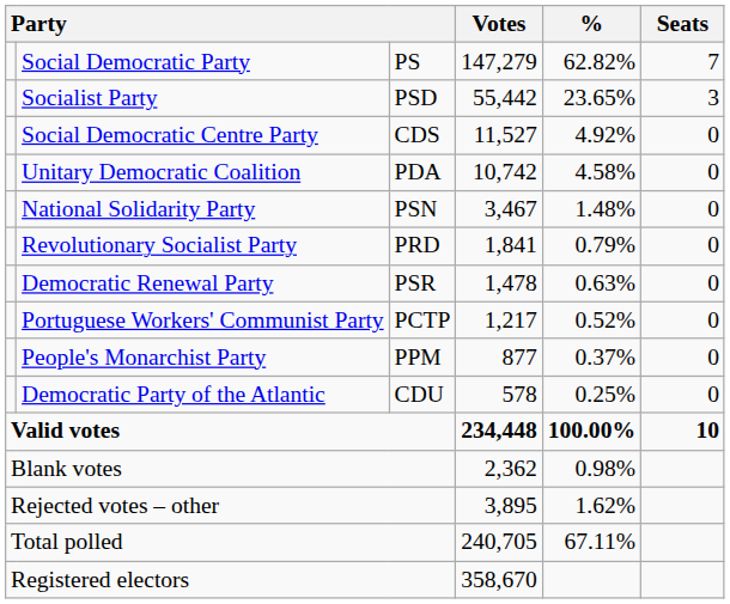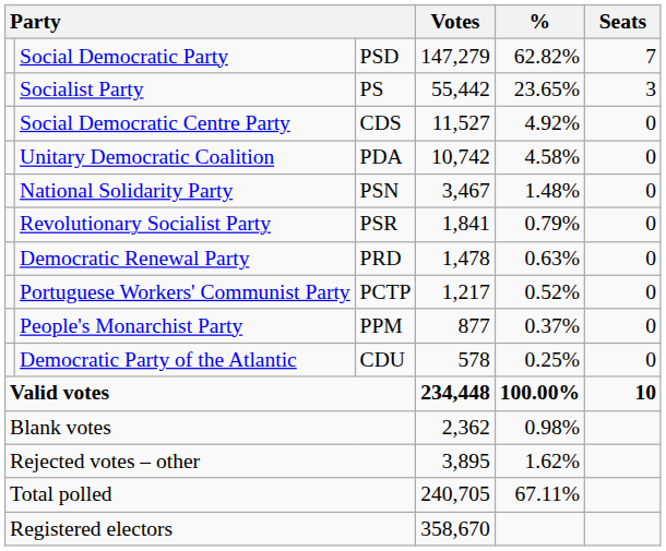Social Democratic Party | column 3: PS -> PSD
Socialist Party | column 3: PSD -> PS
Revolutionary Socialist Party | column 3: PRD -> PSR
Democratic Renewal Party | column 3: PSR -> PRD
